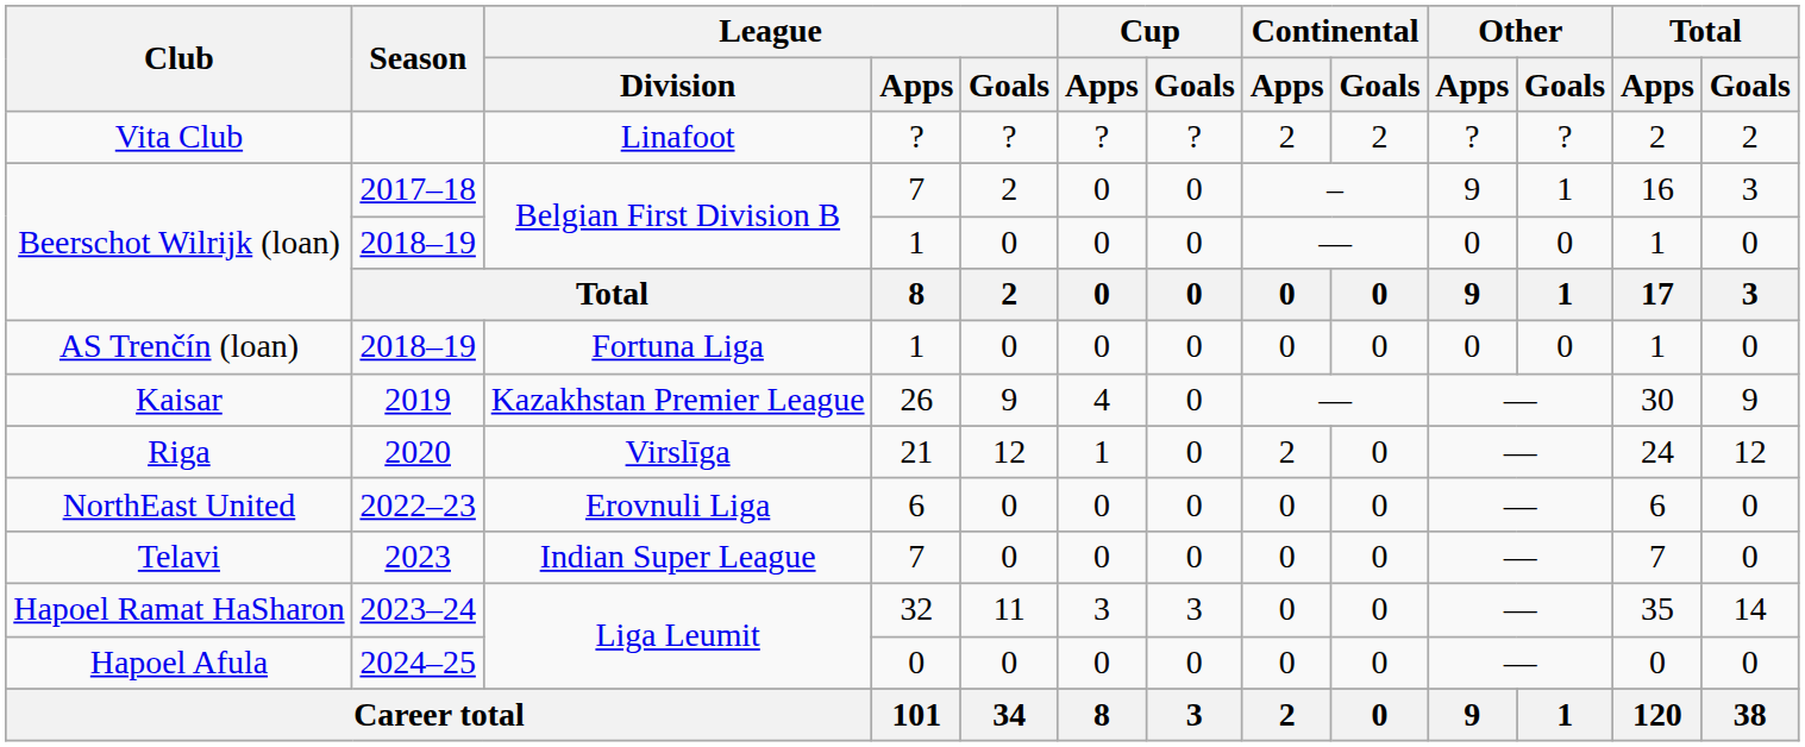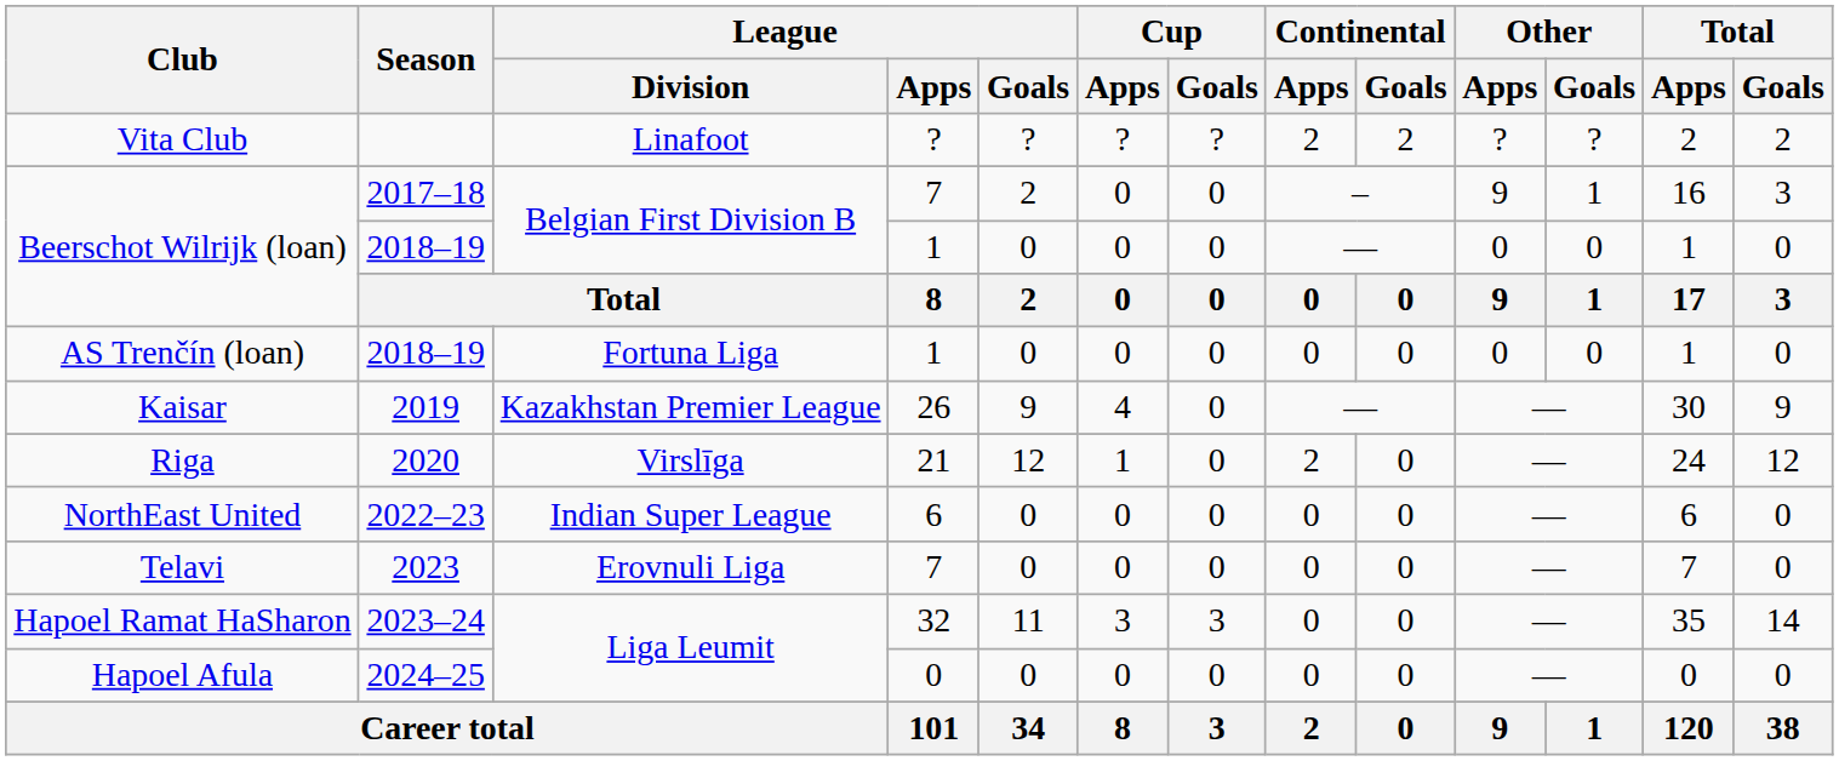NorthEast United | League / Division: Erovnuli Liga -> Indian Super League
Telavi | League / Division: Indian Super League -> Erovnuli Liga
